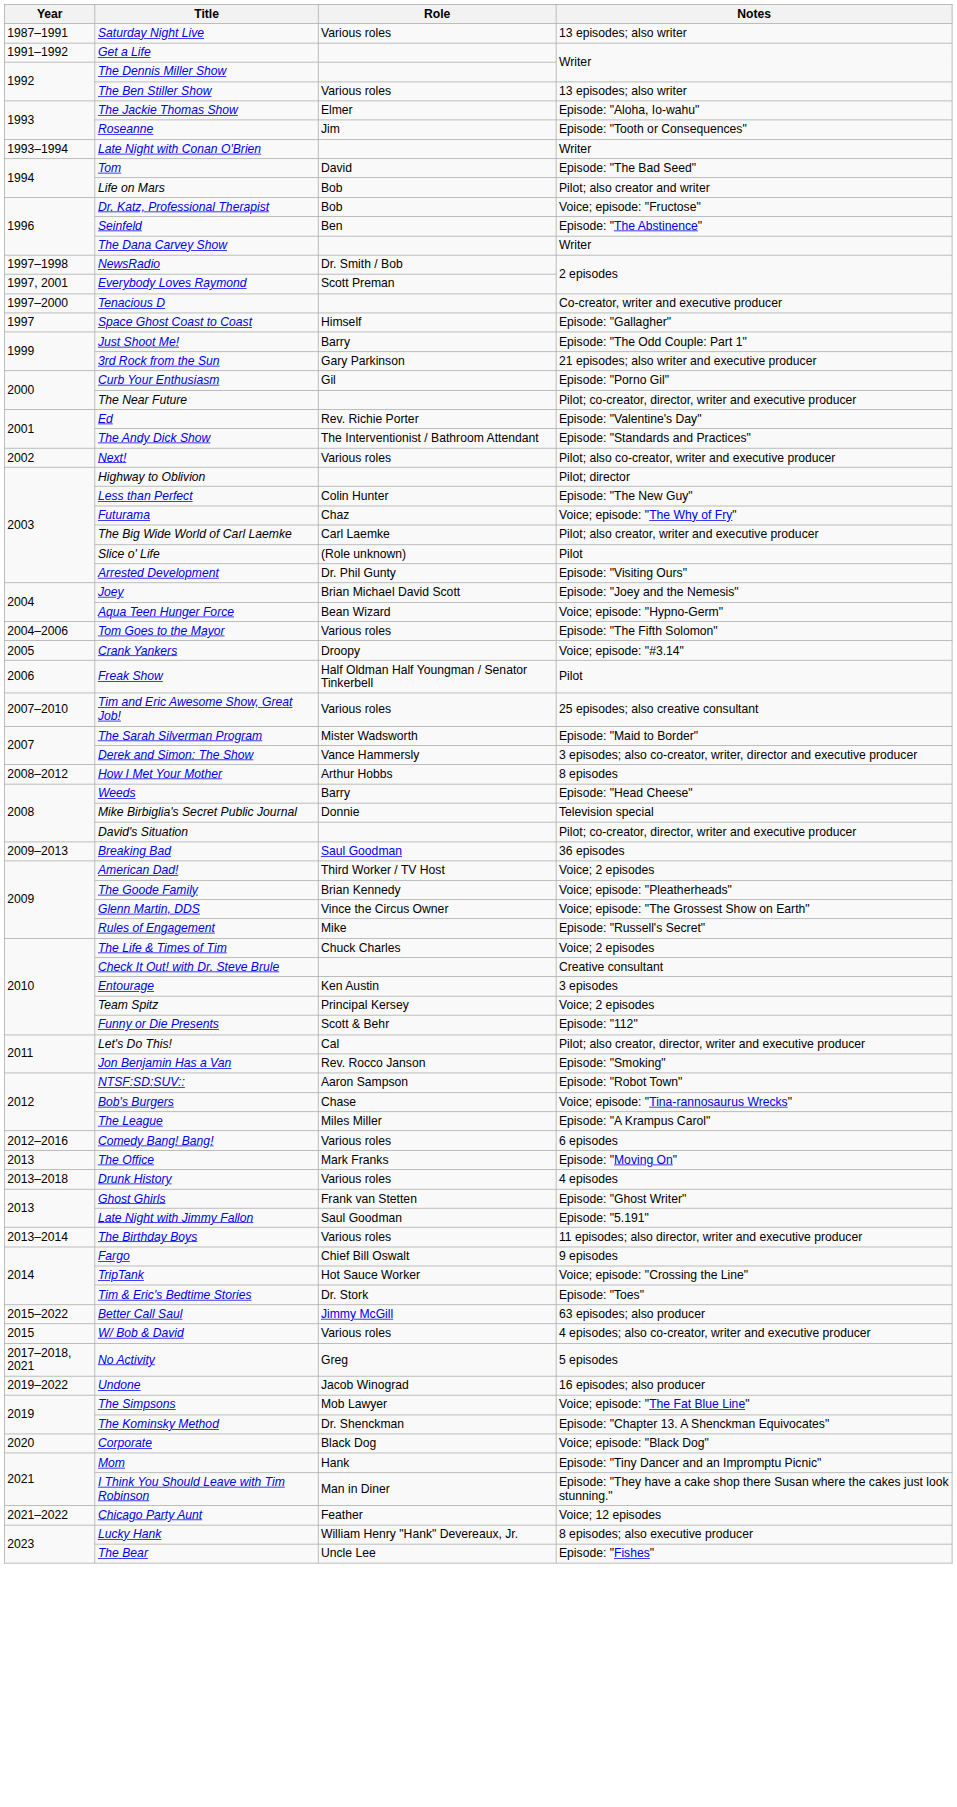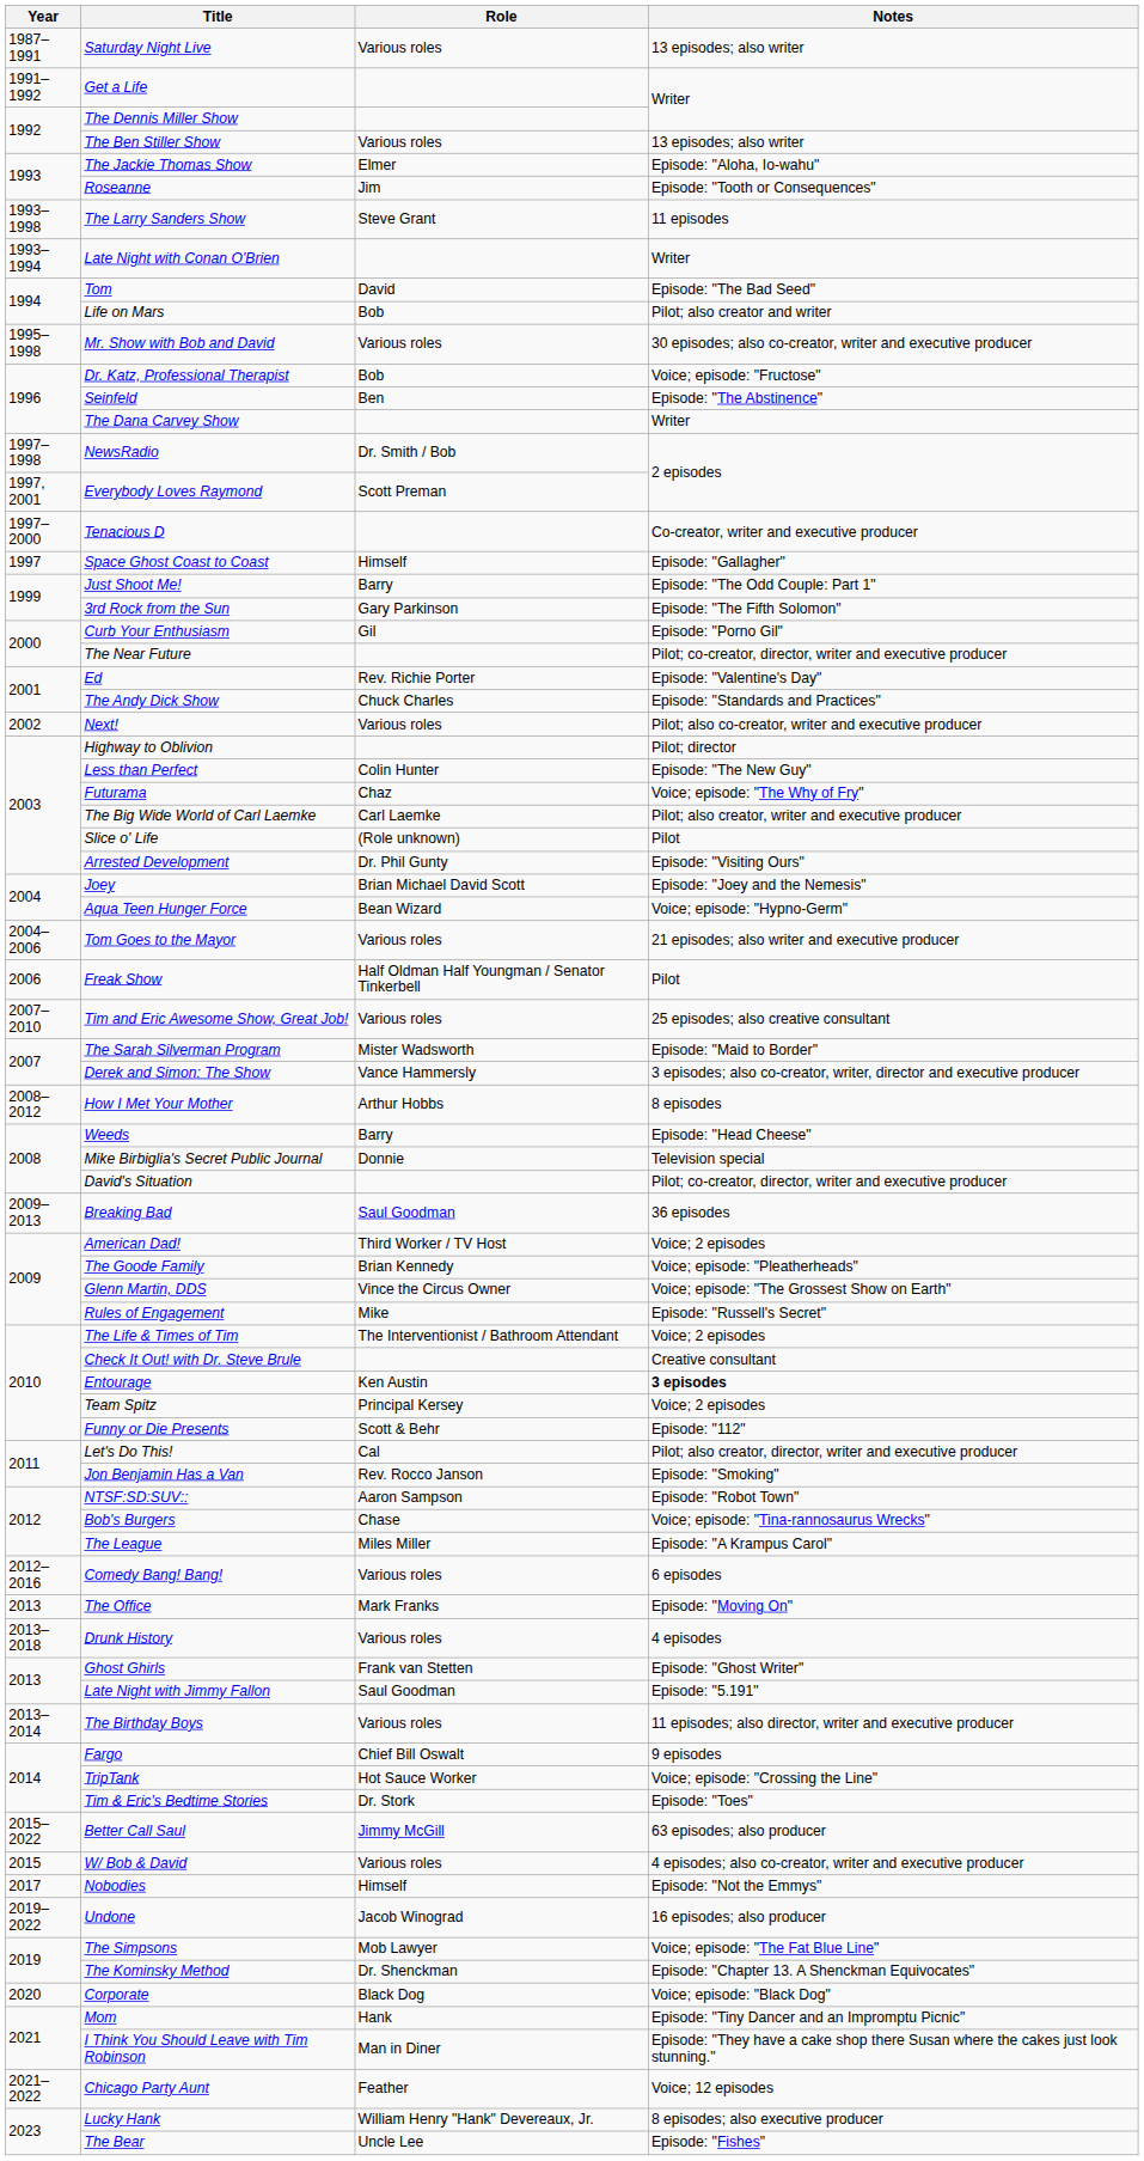+ row: 1993–1998 | The Larry Sanders Show | Steve Grant | 11 episodes
+ row: 1995–1998 | Mr. Show with Bob and David | Various roles | 30 episodes; also co-creator, writer and executive producer
3rd Rock from the Sun | Notes: 21 episodes; also writer and executive producer -> Episode: "The Fifth Solomon"
The Andy Dick Show | Role: The Interventionist / Bathroom Attendant -> Chuck Charles
Tom Goes to the Mayor | Notes: Episode: "The Fifth Solomon" -> 21 episodes; also writer and executive producer
- row: 2005 | Crank Yankers | Droopy | Voice; episode: "#3.14"
The Life & Times of Tim | Role: Chuck Charles -> The Interventionist / Bathroom Attendant
Entourage | Notes: normal -> bold
+ row: 2017 | Nobodies | Himself | Episode: "Not the Emmys"
- row: 2017–2018, 2021 | No Activity | Greg | 5 episodes
